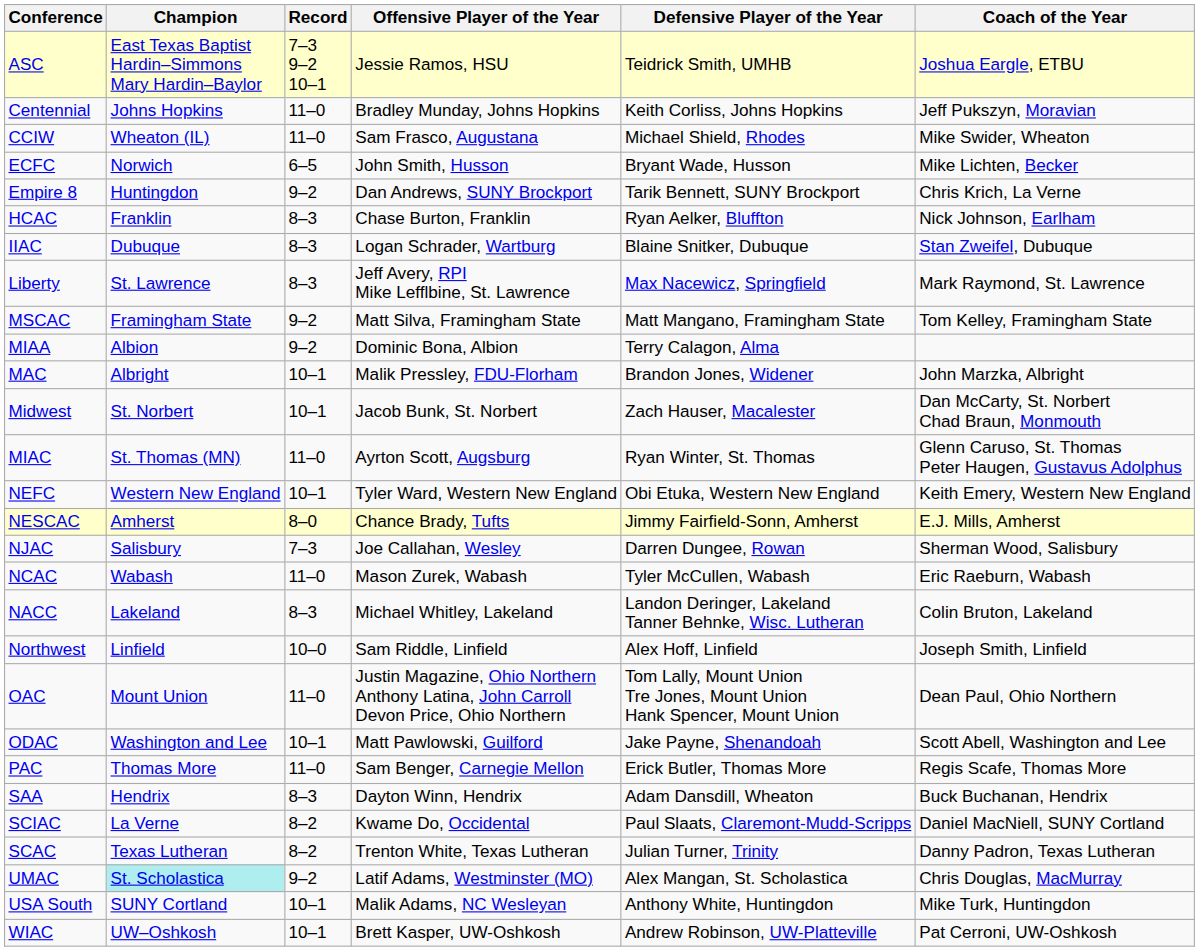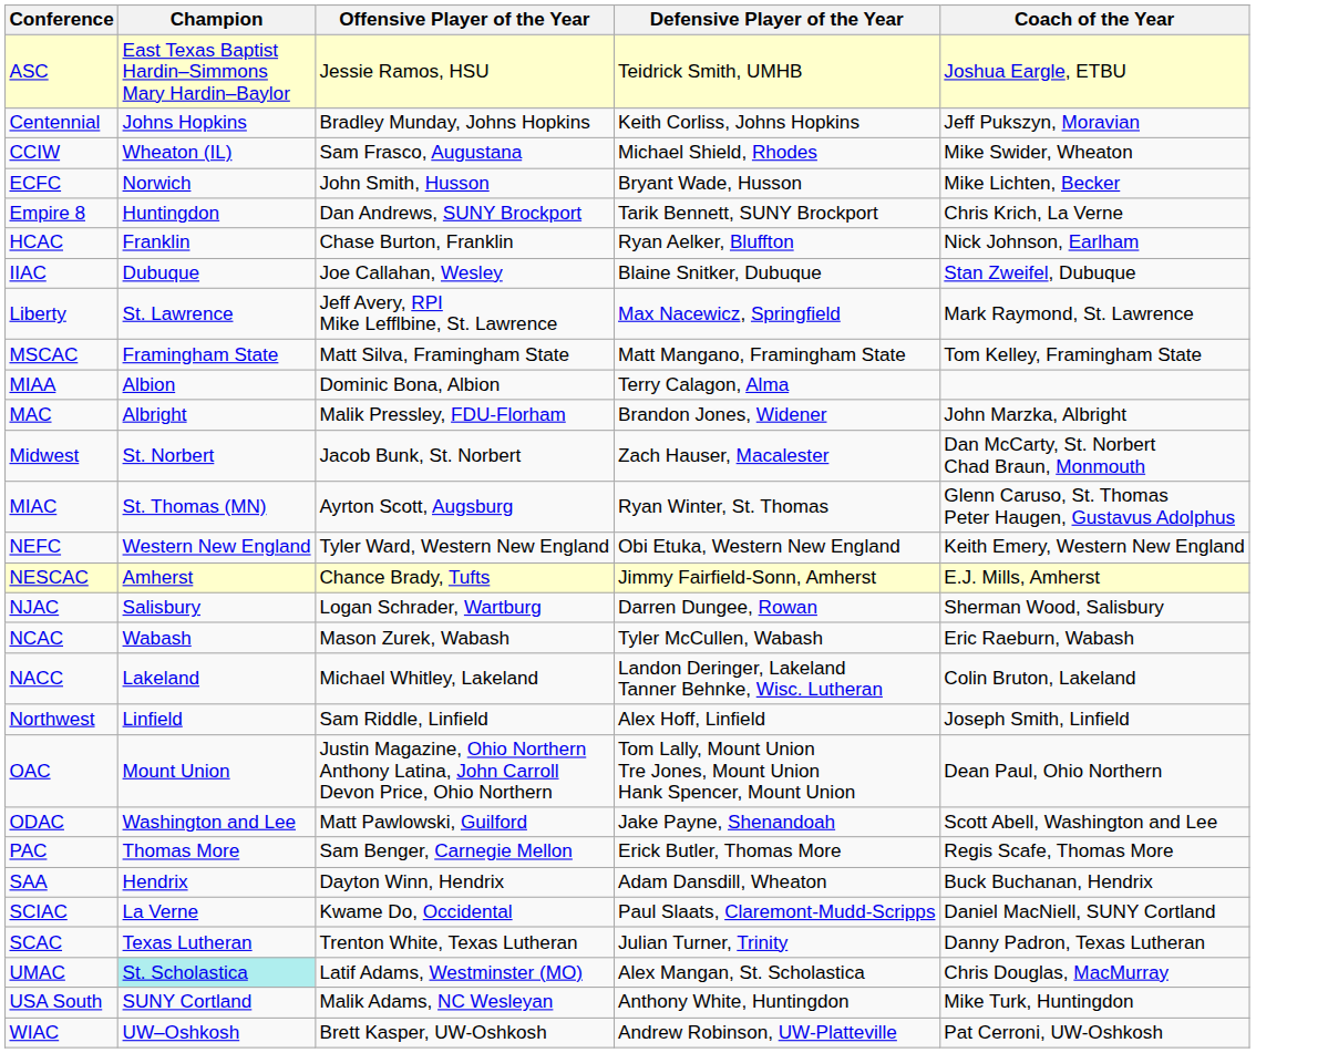- column: Record | 7–3 9–2 10–1 | 11–0 | 11–0 | 6–5 | 9–2 | 8–3 | 8–3 | 8–3 | 9–2 | 9–2 | 10–1 | 10–1 | 11–0 | 10–1 | 8–0 | 7–3 | 11–0 | 8–3 | 10–0 | 11–0 | 10–1 | 11–0 | 8–3 | 8–2 | 8–2 | 9–2 | 10–1 | 10–1
IIAC | Offensive Player of the Year: Logan Schrader, Wartburg -> Joe Callahan, Wesley
NJAC | Offensive Player of the Year: Joe Callahan, Wesley -> Logan Schrader, Wartburg
